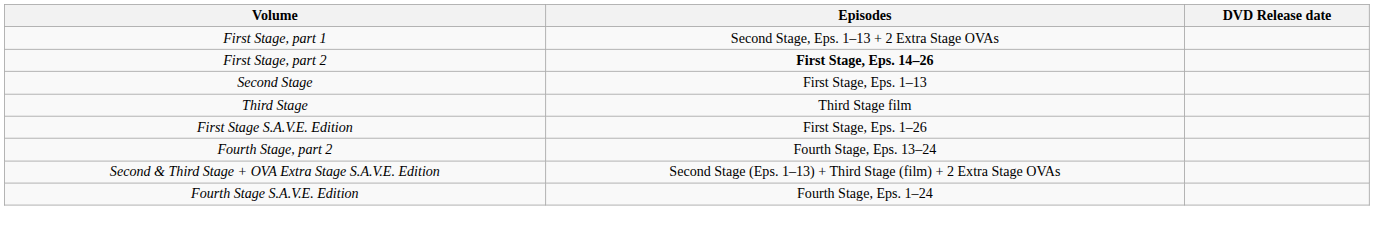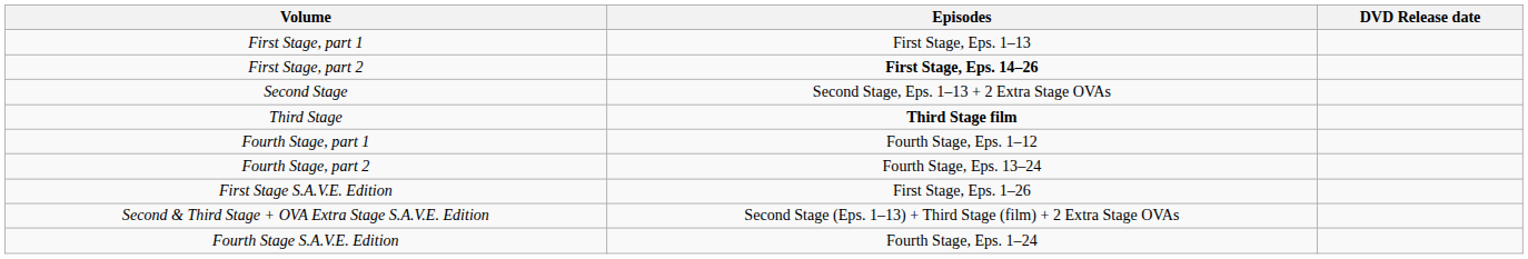First Stage, part 1 | Episodes: Second Stage, Eps. 1–13 + 2 Extra Stage OVAs -> First Stage, Eps. 1–13
Second Stage | Episodes: First Stage, Eps. 1–13 -> Second Stage, Eps. 1–13 + 2 Extra Stage OVAs
Third Stage | Episodes: normal -> bold
+ row: Fourth Stage, part 1 | Fourth Stage, Eps. 1–12
rows swapped: Fourth Stage, part 2 <-> First Stage S.A.V.E. Edition
